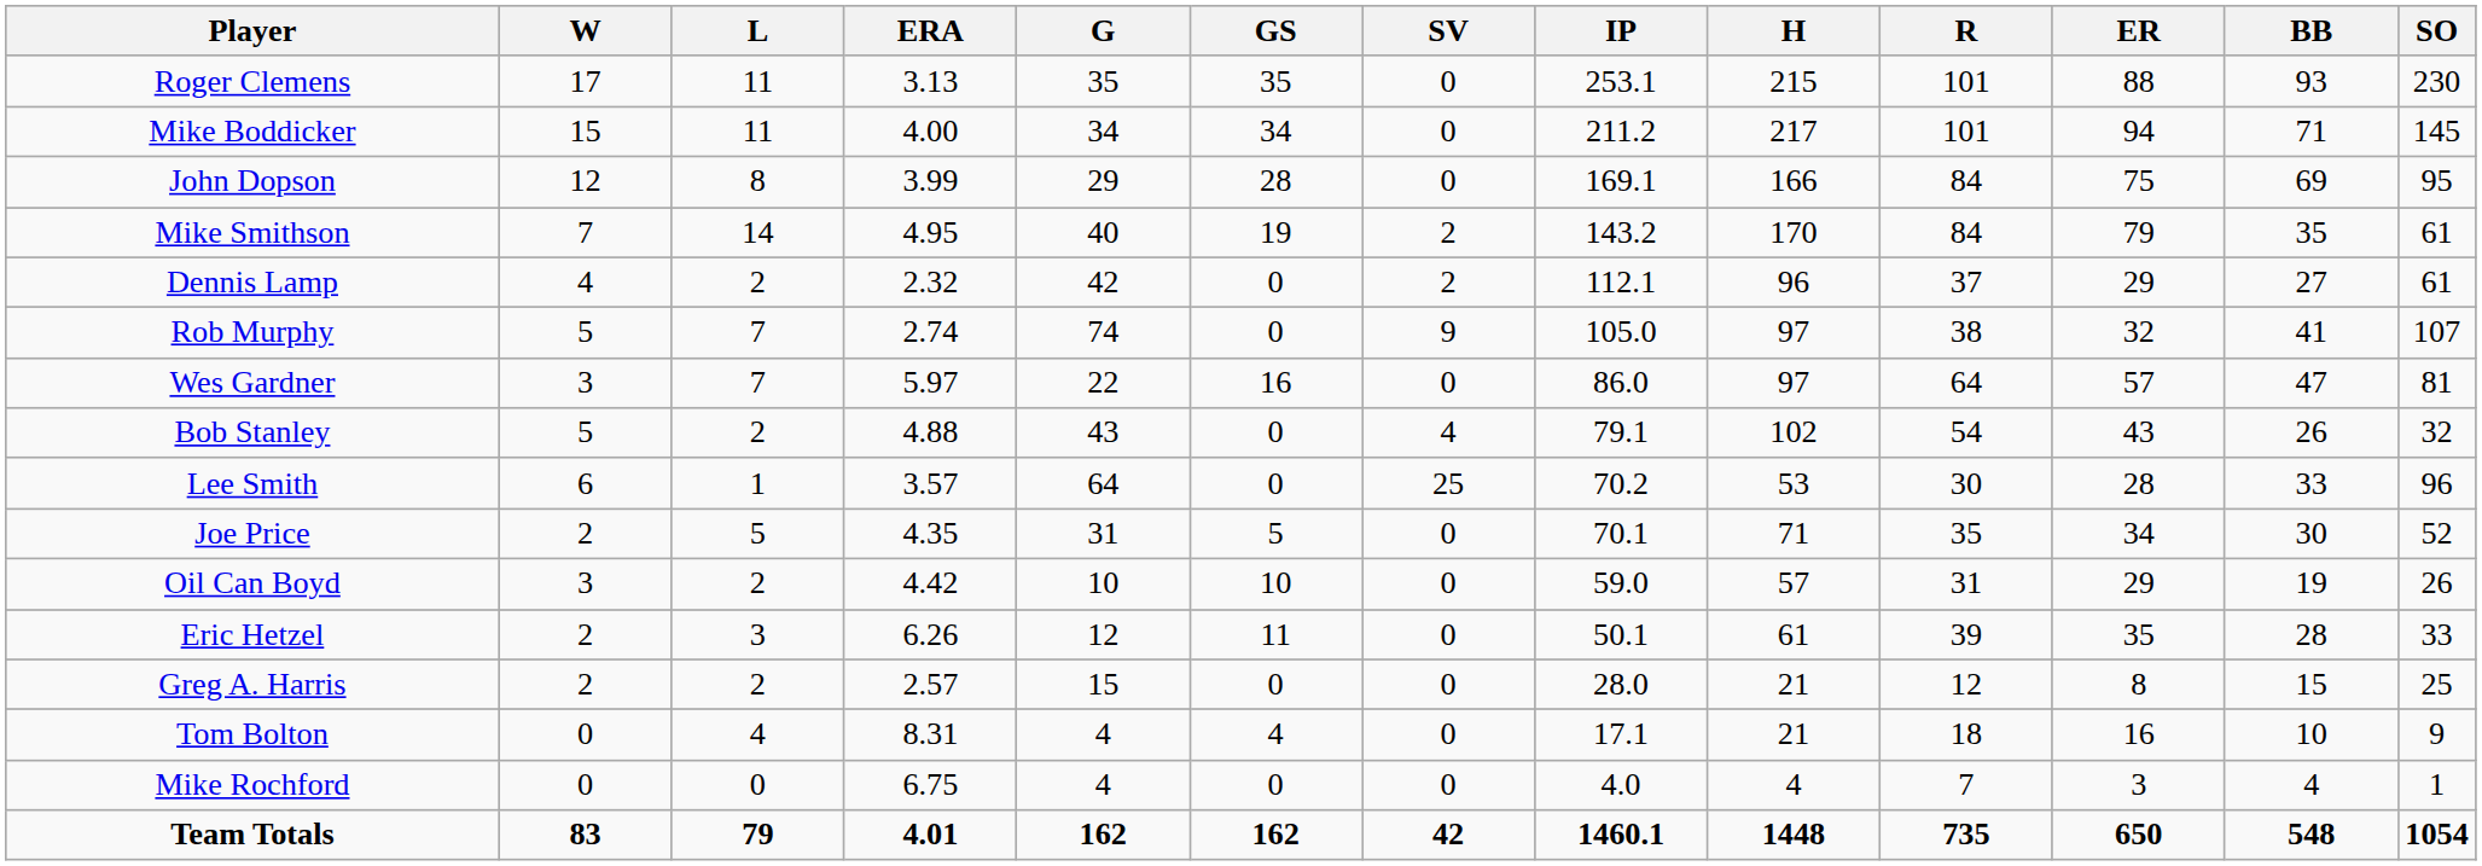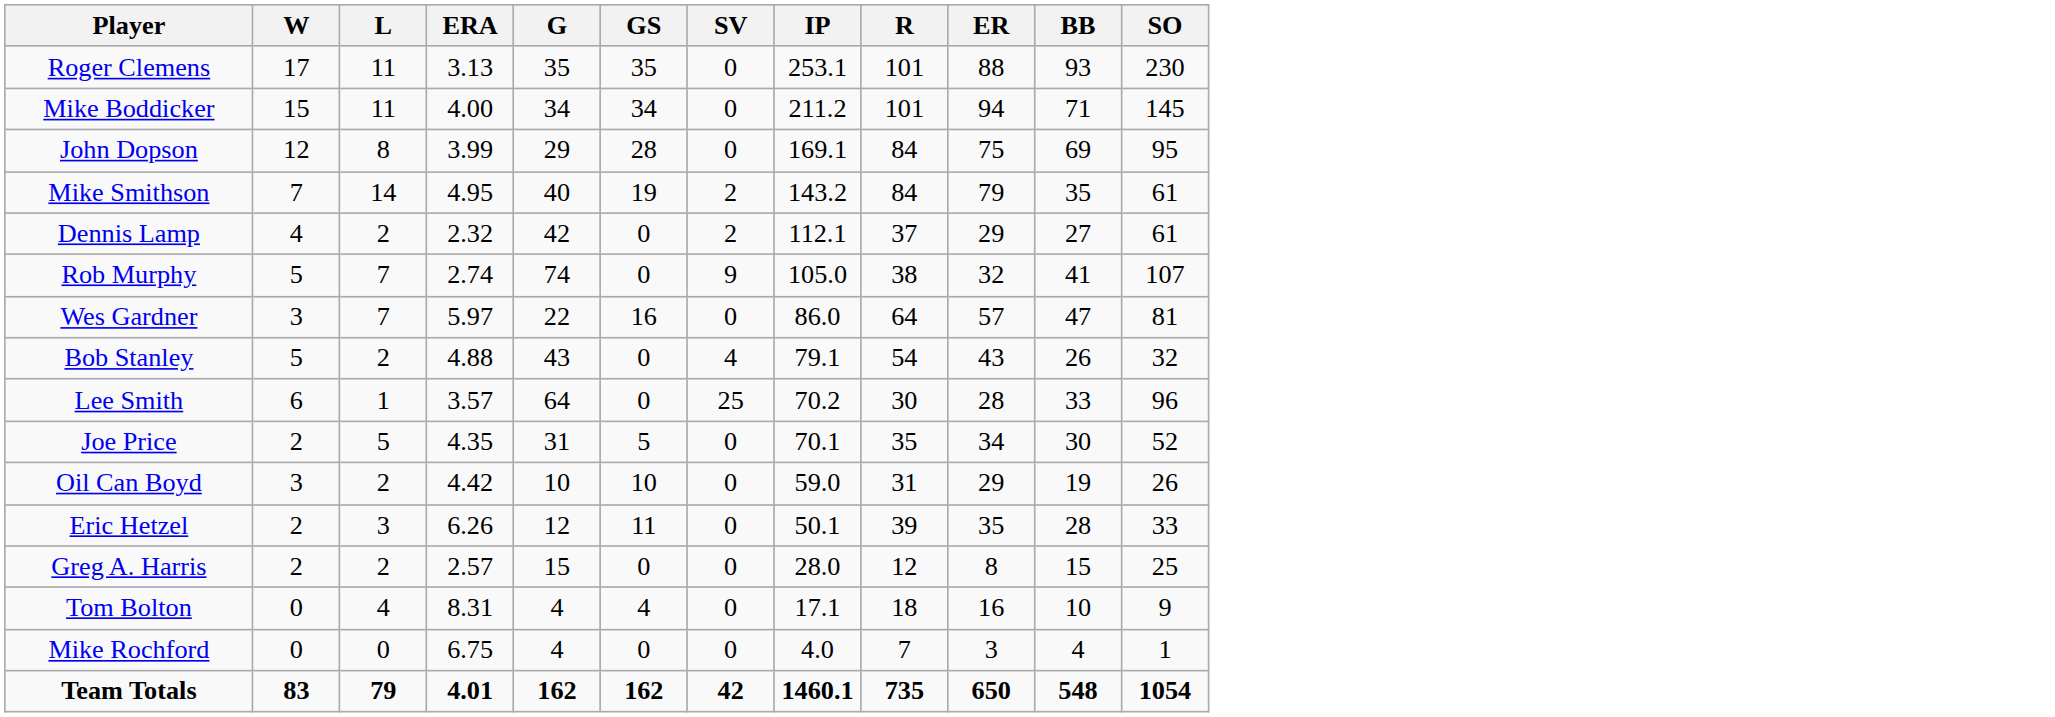- column: H | 215 | 217 | 166 | 170 | 96 | 97 | 97 | 102 | 53 | 71 | 57 | 61 | 21 | 21 | 4 | 1448
